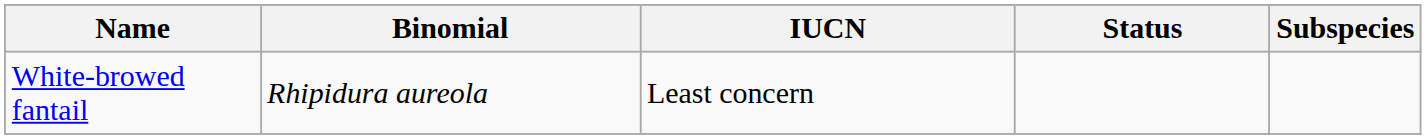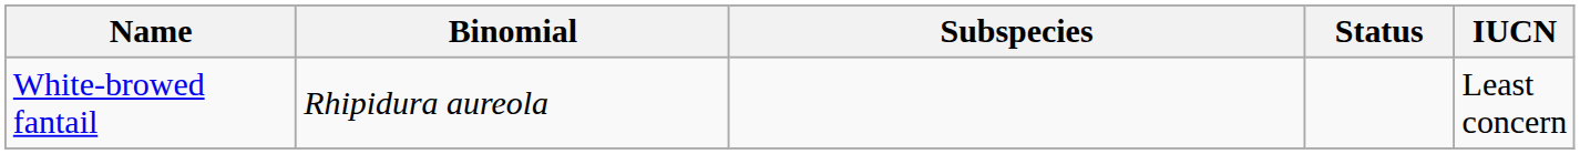columns swapped: Subspecies <-> IUCN
